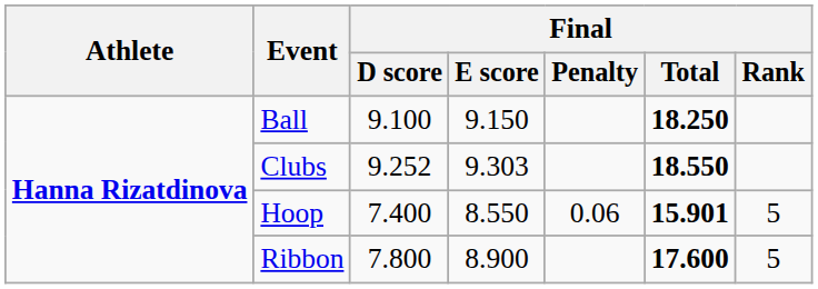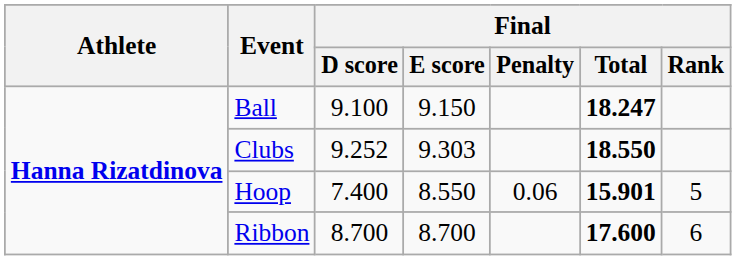Ball | Final / Total: 18.250 -> 18.247
Ribbon | Final / D score: 7.800 -> 8.700
Ribbon | Final / E score: 8.900 -> 8.700
Ribbon | Final / Rank: 5 -> 6
